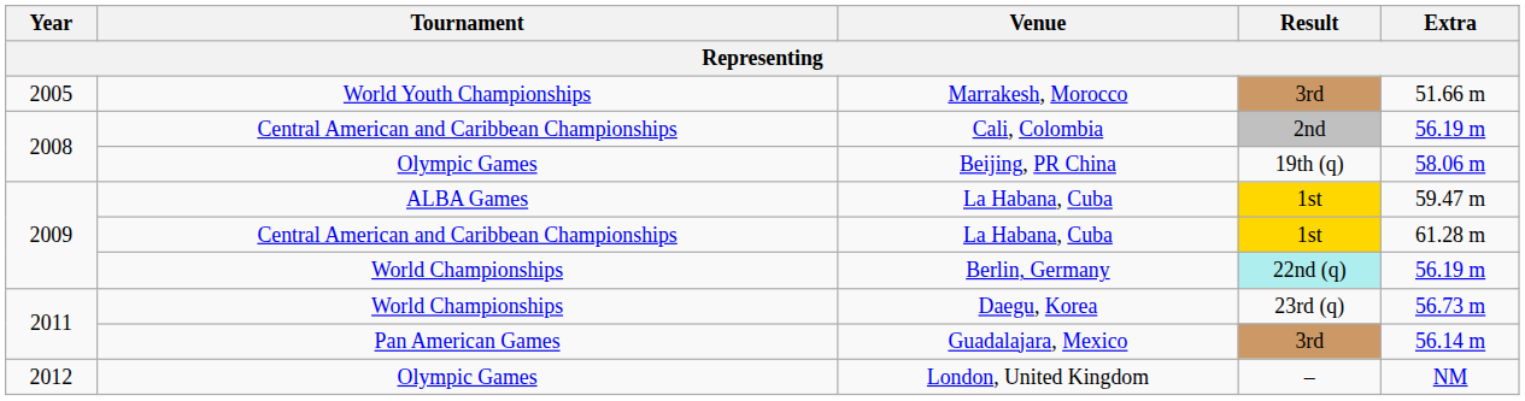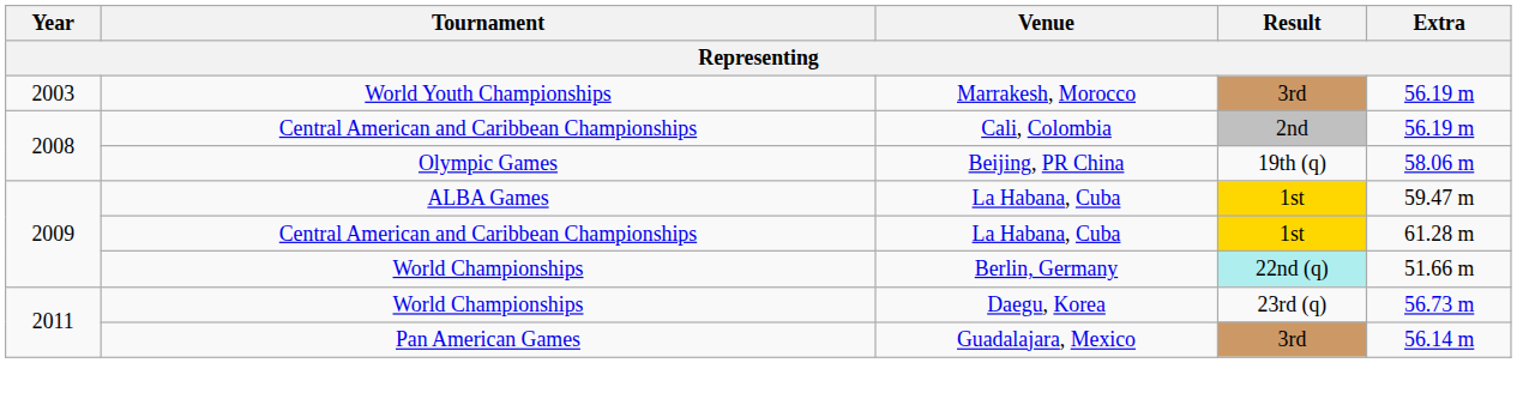Marrakesh, Morocco | Year: 2005 -> 2003
Marrakesh, Morocco | Extra: 51.66 m -> 56.19 m
Berlin, Germany | Extra: 56.19 m -> 51.66 m
- row: 2012 | Olympic Games | London, United Kingdom | – | NM
